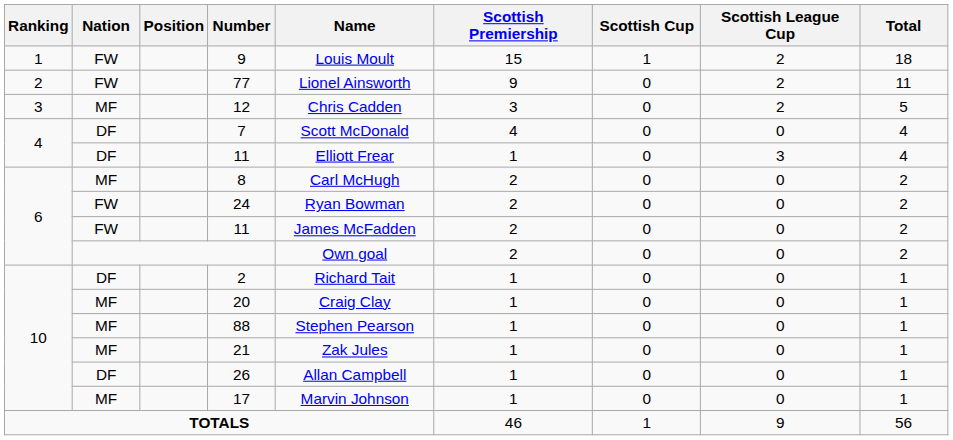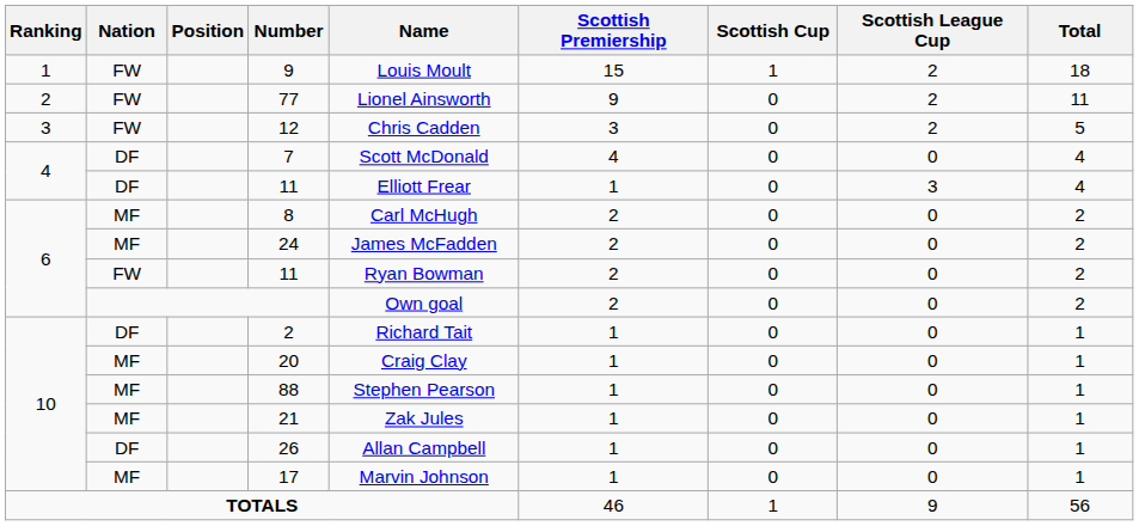12 | Nation: MF -> FW
24 | Nation: FW -> MF
24 | Name: Ryan Bowman -> James McFadden
6 / 11 | Name: James McFadden -> Ryan Bowman
